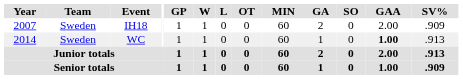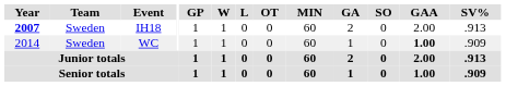IH18 | Year: normal -> bold
IH18 | SV%: .909 -> .913
WC | SV%: .913 -> .909
